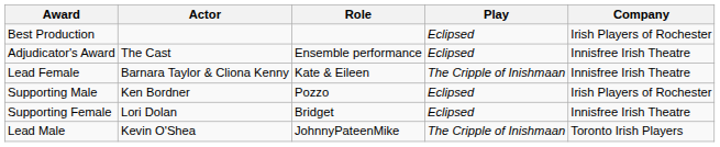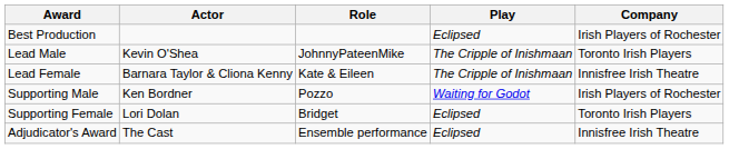rows swapped: Lead Male <-> Adjudicator's Award
Supporting Male | Play: Eclipsed -> Waiting for Godot
Supporting Female | Company: Innisfree Irish Theatre -> Toronto Irish Players
